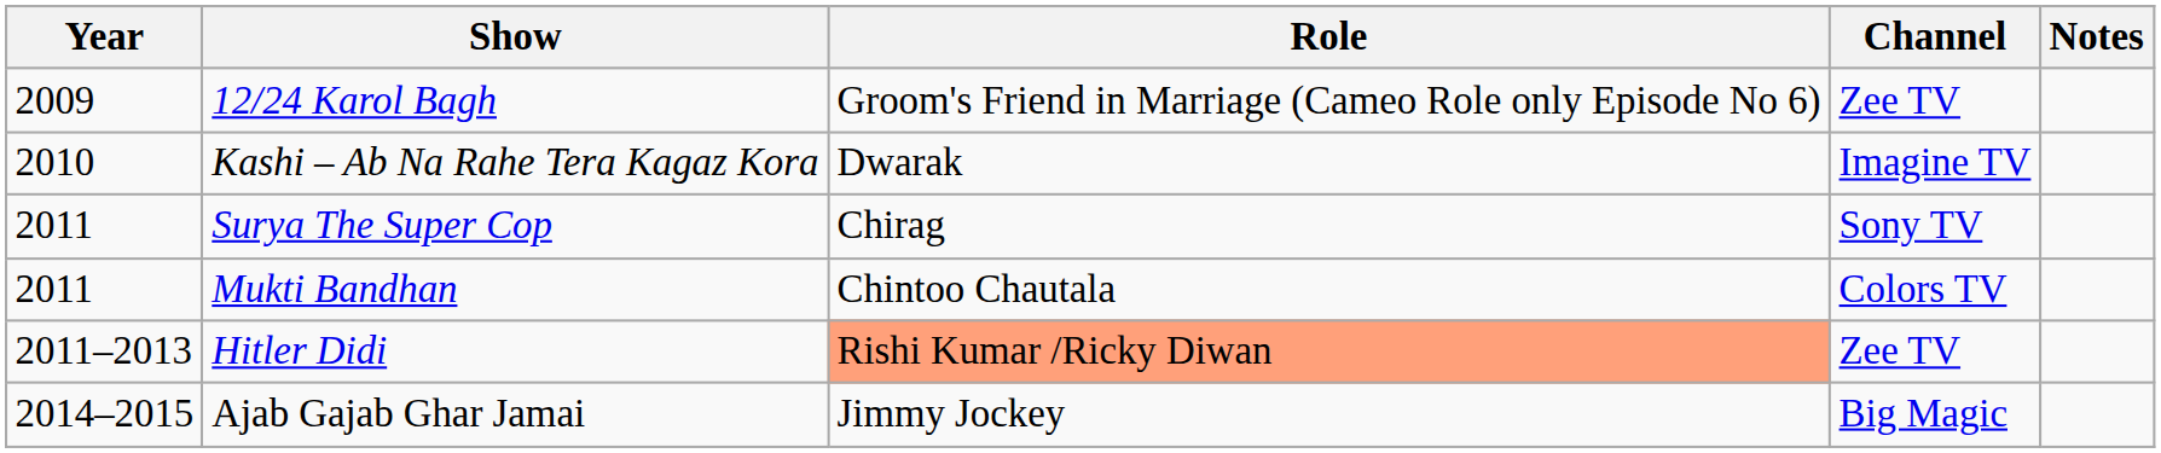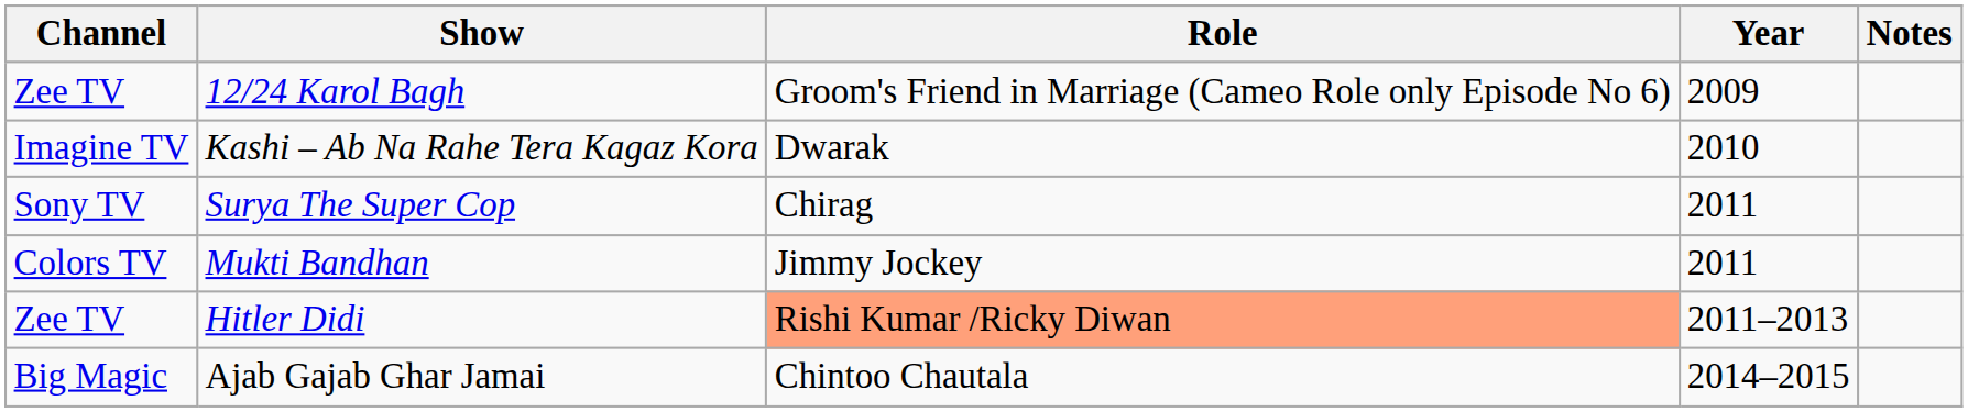columns swapped: Year <-> Channel
Mukti Bandhan | Role: Chintoo Chautala -> Jimmy Jockey
Ajab Gajab Ghar Jamai | Role: Jimmy Jockey -> Chintoo Chautala
